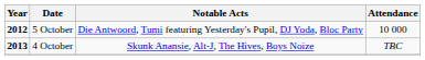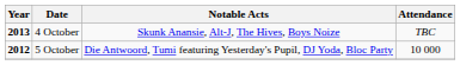rows swapped: 5 October <-> 4 October
